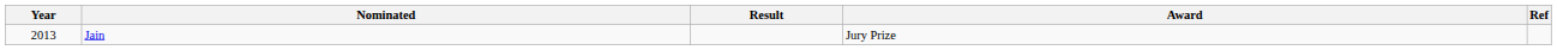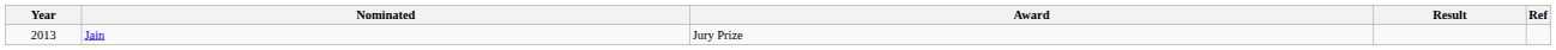columns swapped: Award <-> Result
